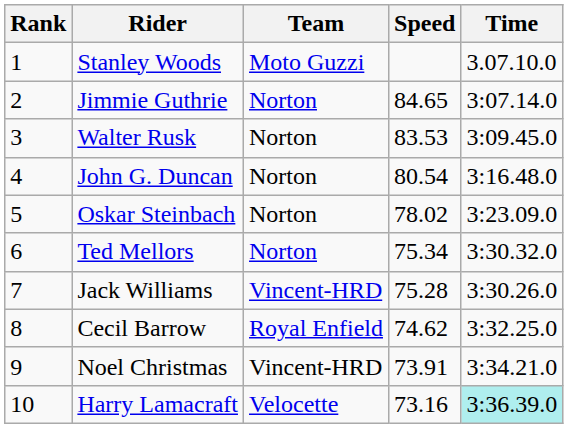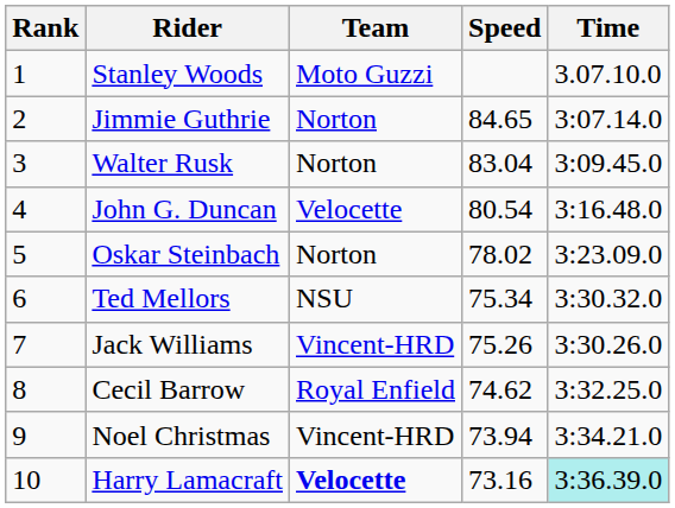Walter Rusk | Speed: 83.53 -> 83.04
John G. Duncan | Team: Norton -> Velocette
Ted Mellors | Team: Norton -> NSU
Jack Williams | Speed: 75.28 -> 75.26
Noel Christmas | Speed: 73.91 -> 73.94
Harry Lamacraft | Team: normal -> bold
